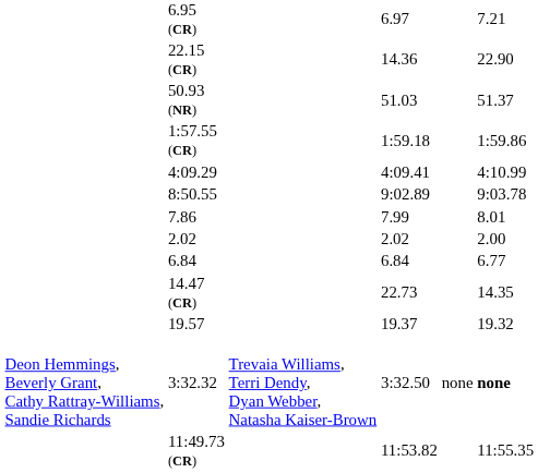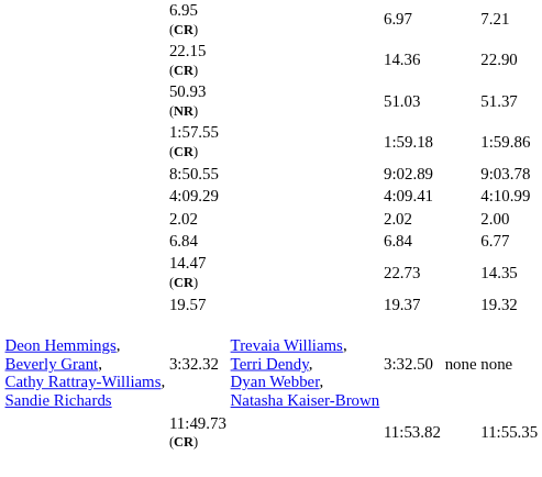rows swapped: 4:09.29 <-> 8:50.55
- row: 7.86 | 7.99 | 8.01
3:32.32 | column 7: bold -> normal
